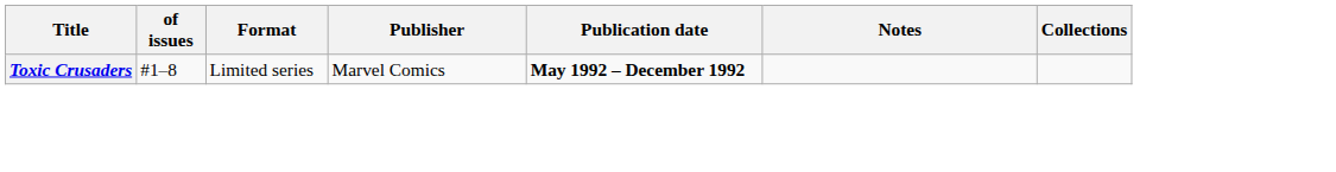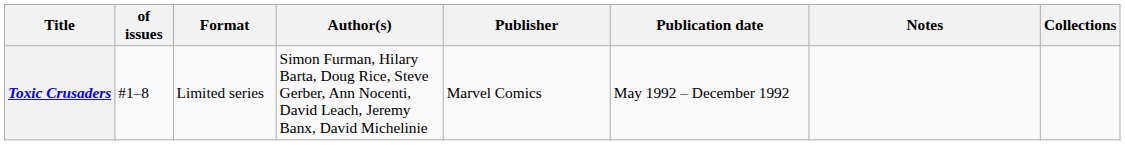+ column: Author(s) | Simon Furman, Hilary Barta, Doug Rice, Steve Gerber, Ann Nocenti, David Leach, Jeremy Banx, David Michelinie
Toxic Crusaders | Publication date: bold -> normal
